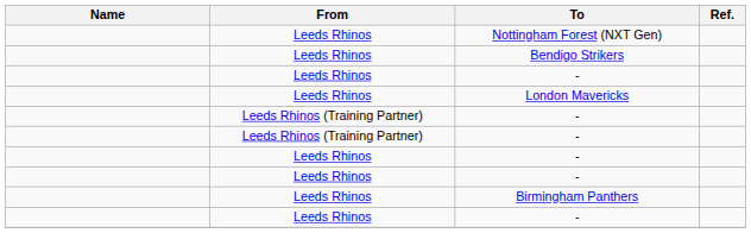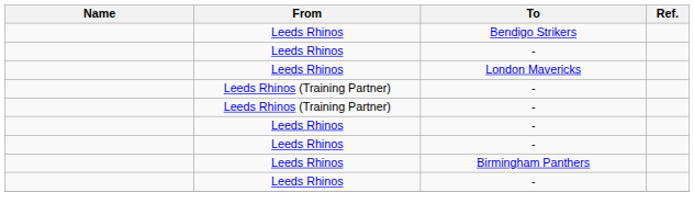- row: Leeds Rhinos | Nottingham Forest (NXT Gen)
